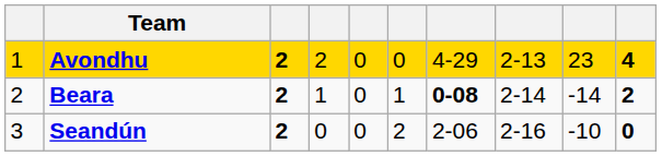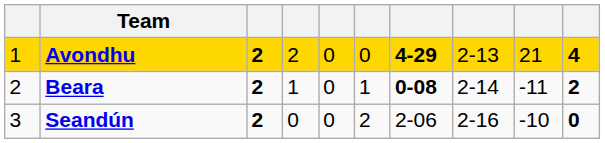Avondhu | column 7: normal -> bold
Avondhu | column 9: 23 -> 21
Beara | column 9: -14 -> -11
